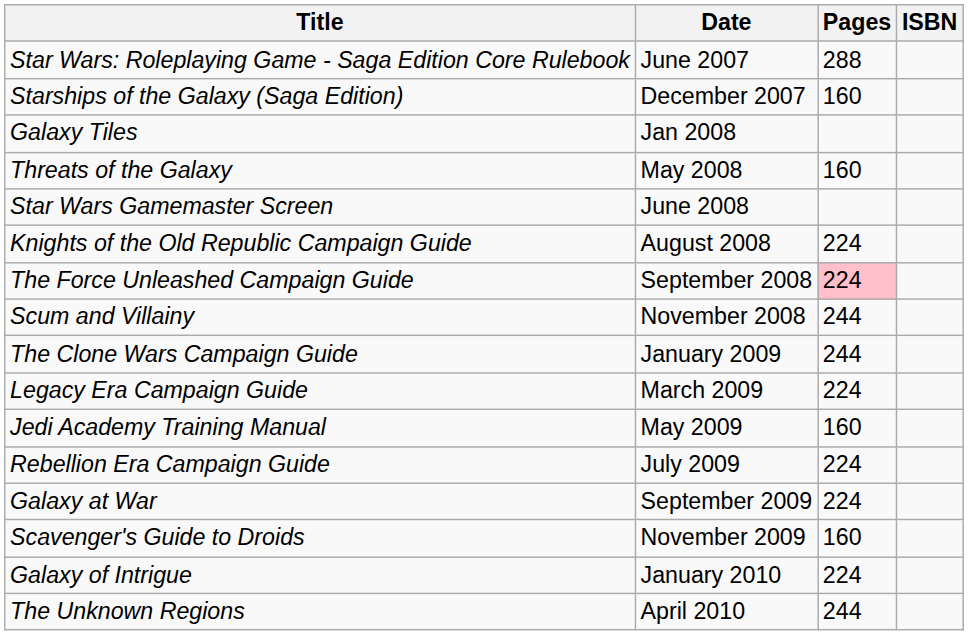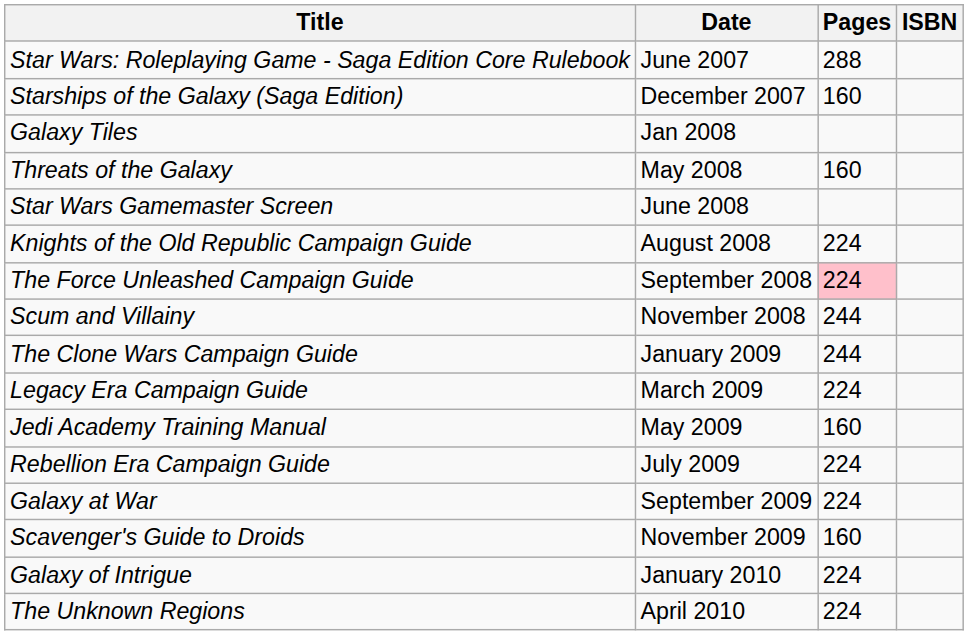The Unknown Regions | Pages: 244 -> 224
